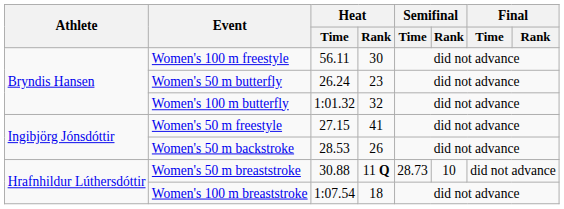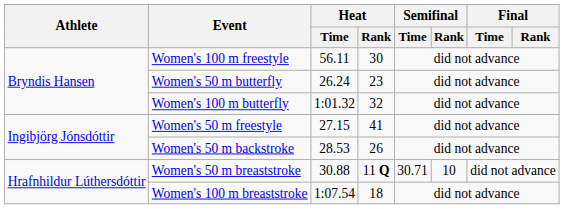Women's 50 m breaststroke | Semifinal / Time: 28.73 -> 30.71
